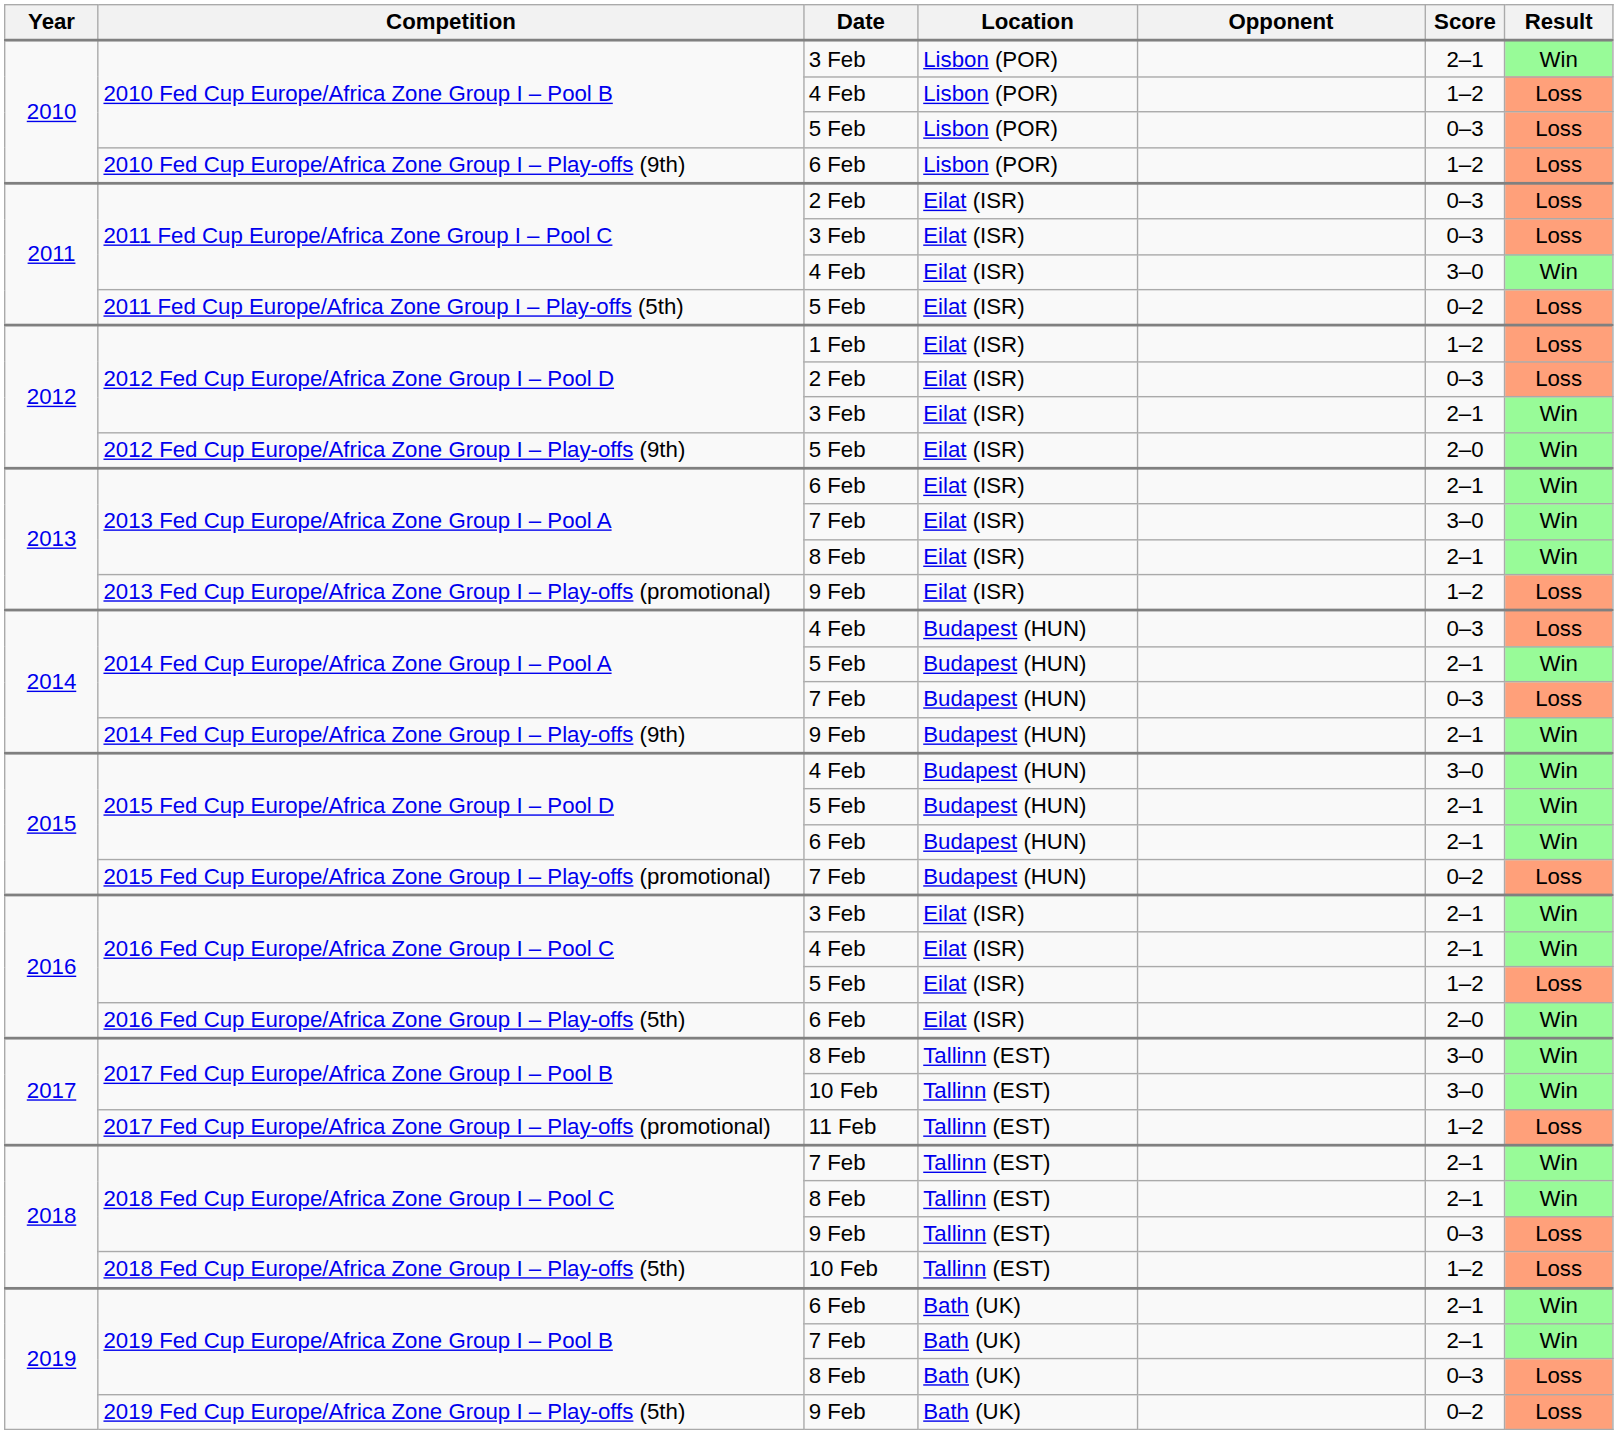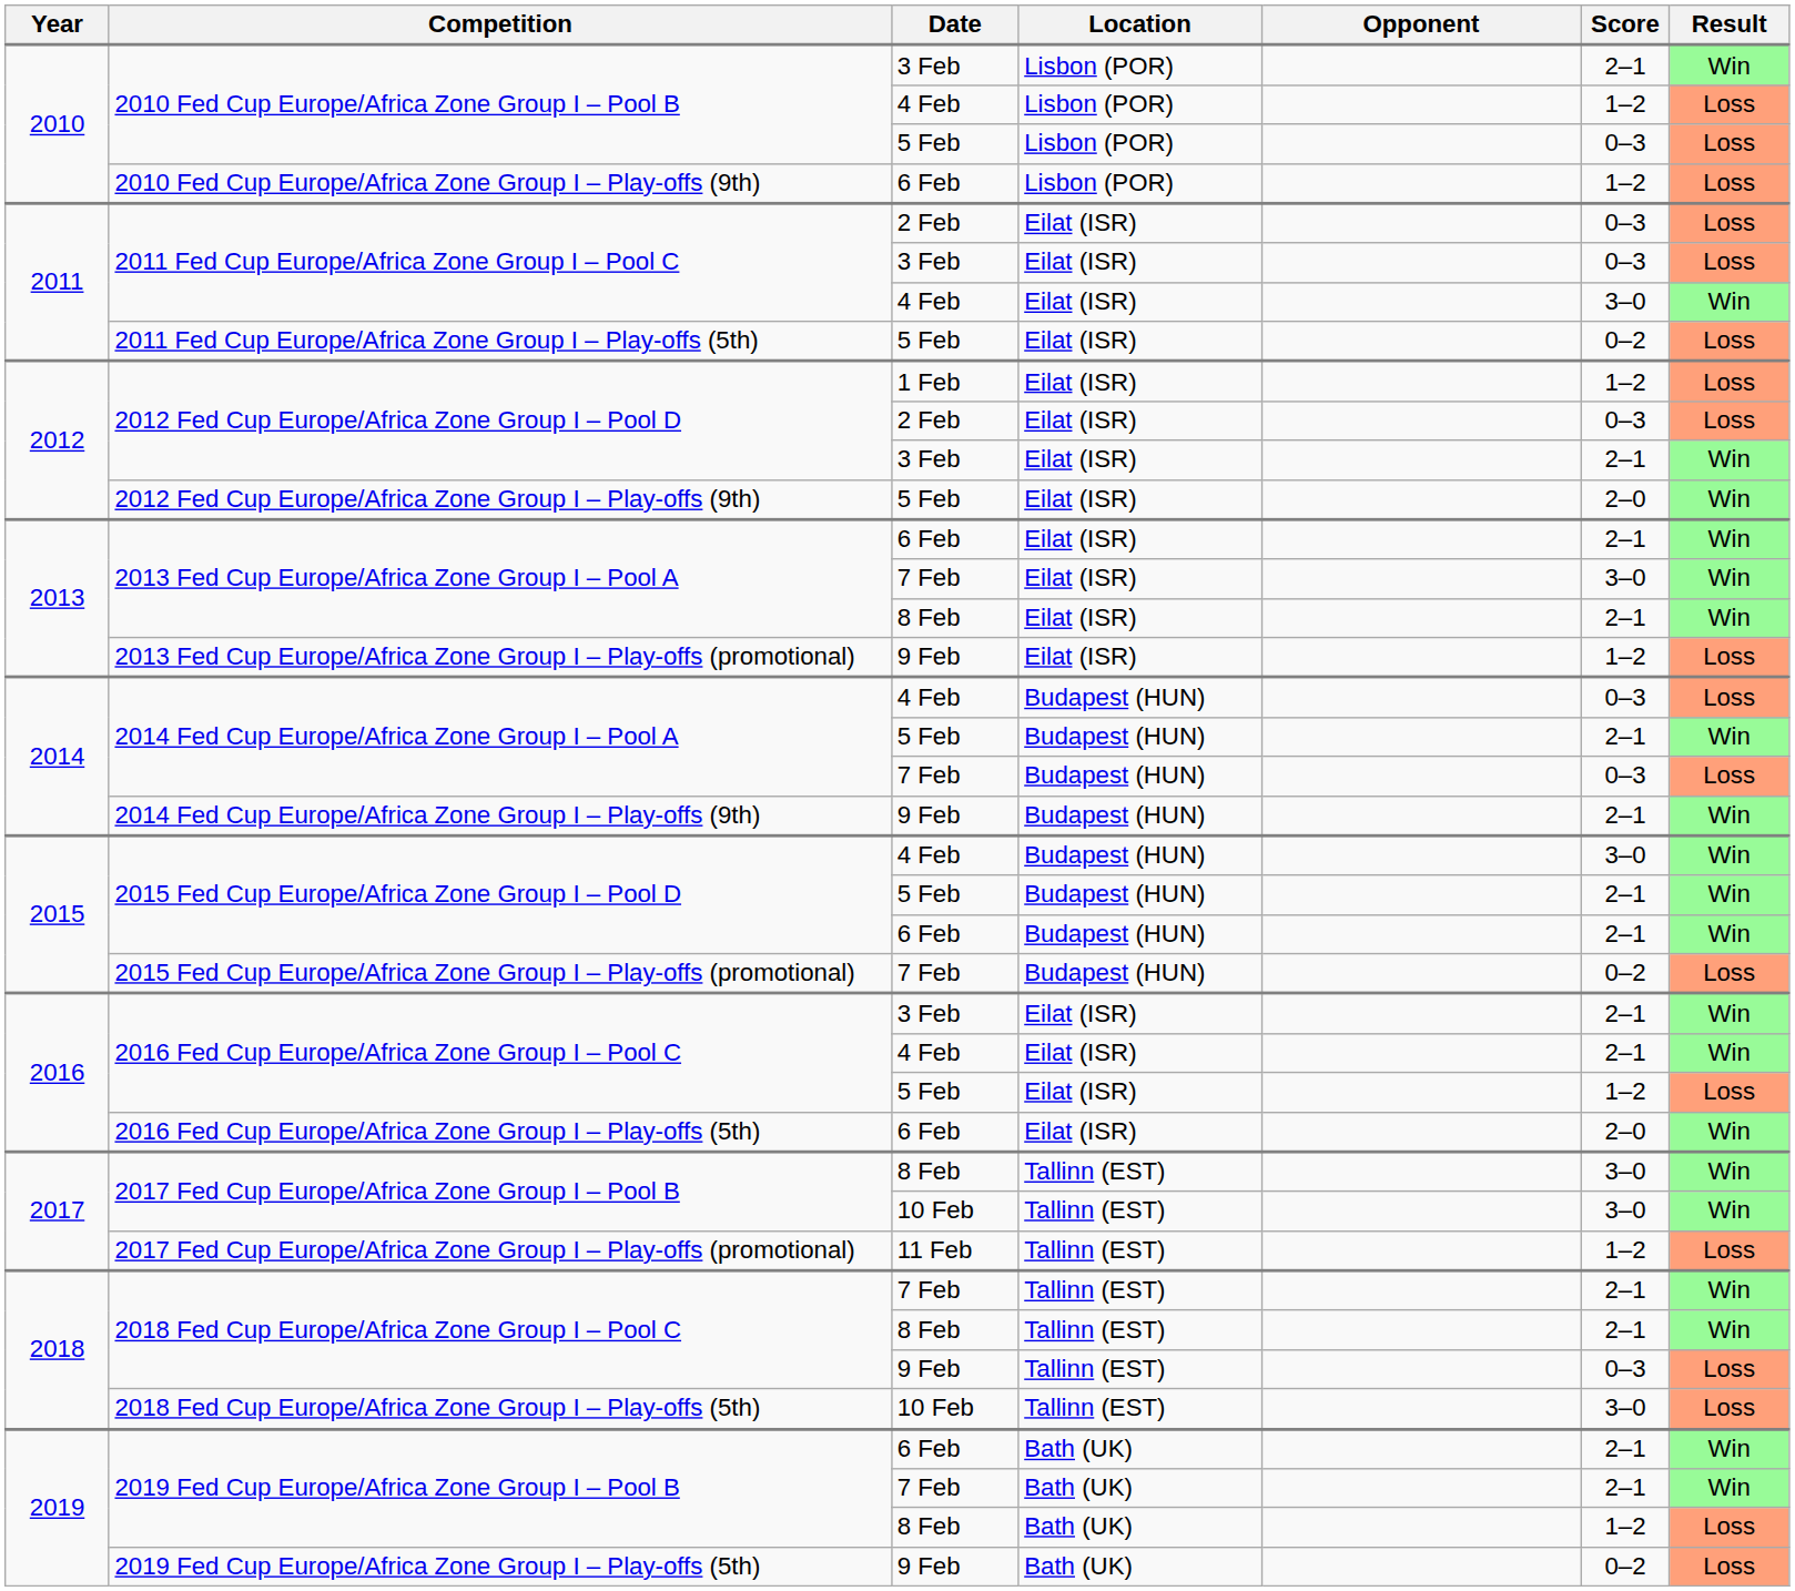2018 Fed Cup Europe/Africa Zone Group I – Play-offs (5th) | Score: 1–2 -> 3–0
2019 Fed Cup Europe/Africa Zone Group I – Pool B / 8 Feb | Score: 0–3 -> 1–2
